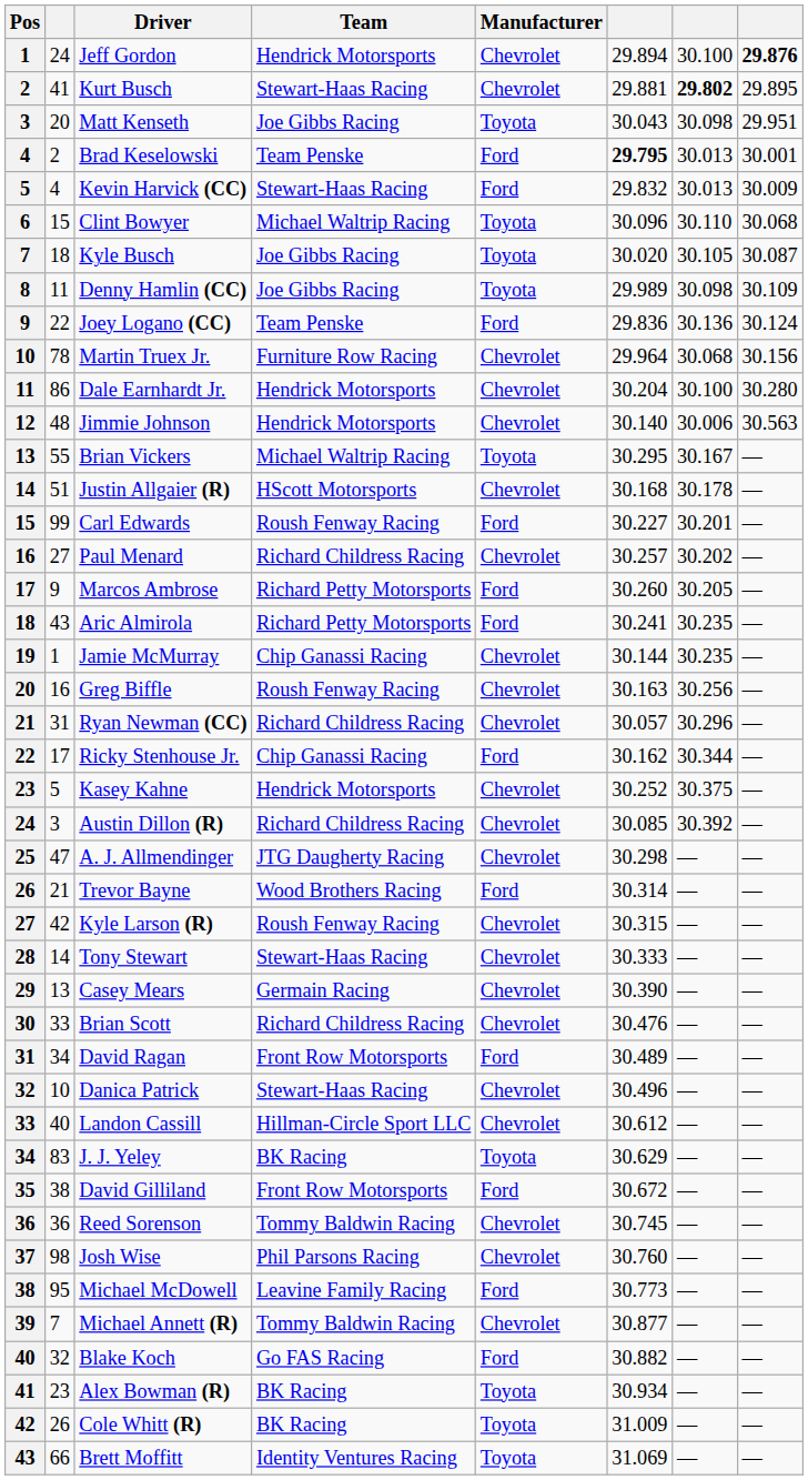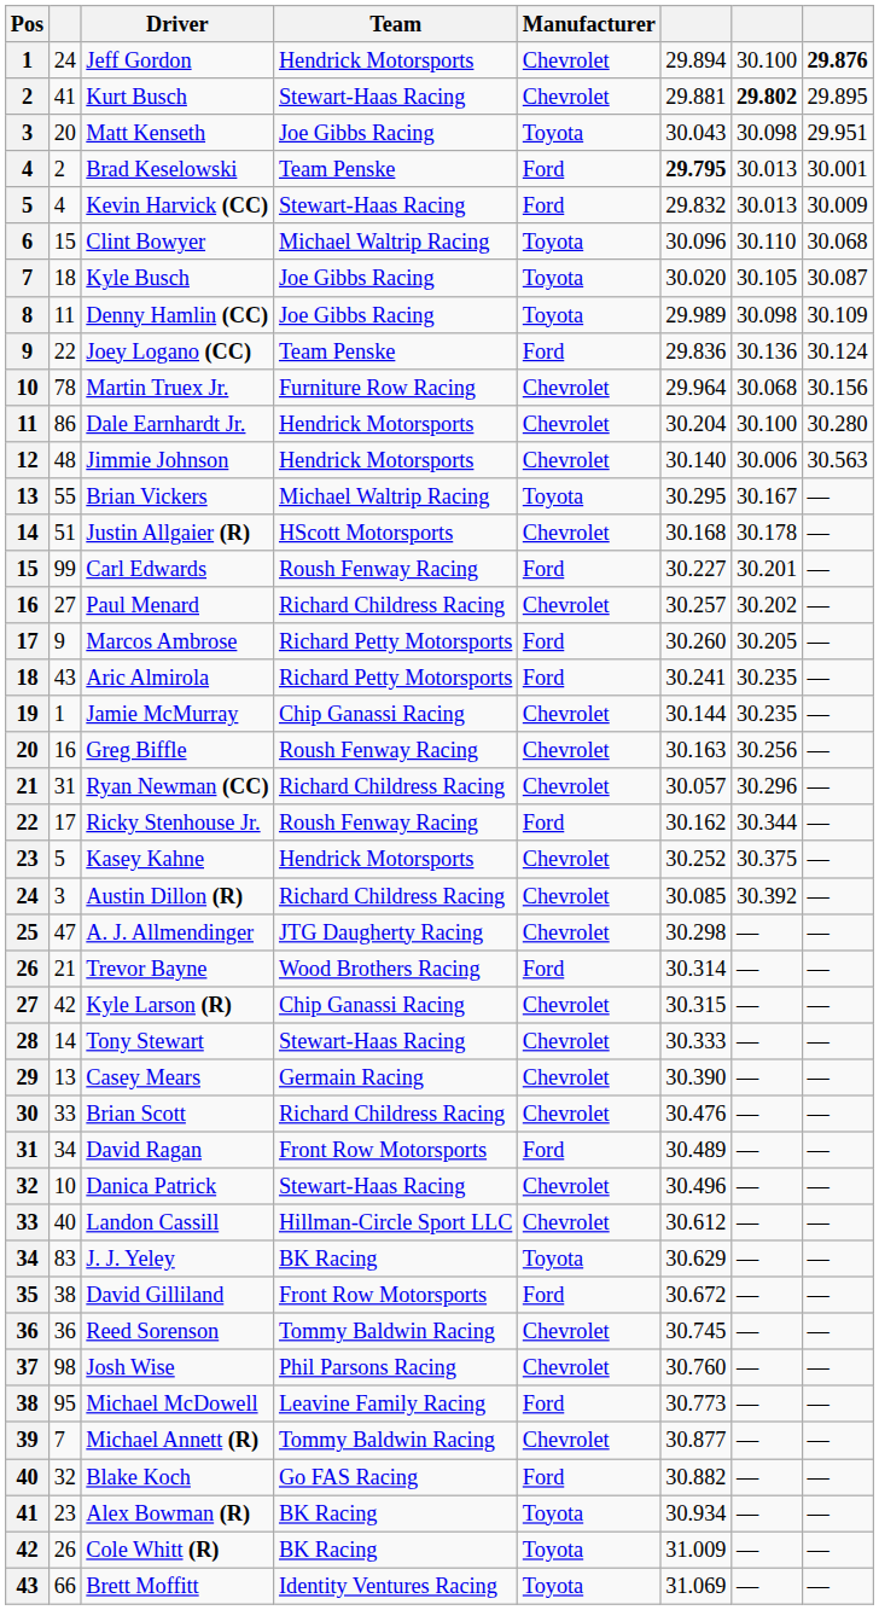Ricky Stenhouse Jr. | Team: Chip Ganassi Racing -> Roush Fenway Racing
Kyle Larson (R) | Team: Roush Fenway Racing -> Chip Ganassi Racing
